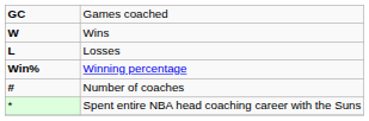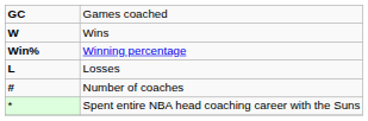rows swapped: Losses <-> Winning percentage
